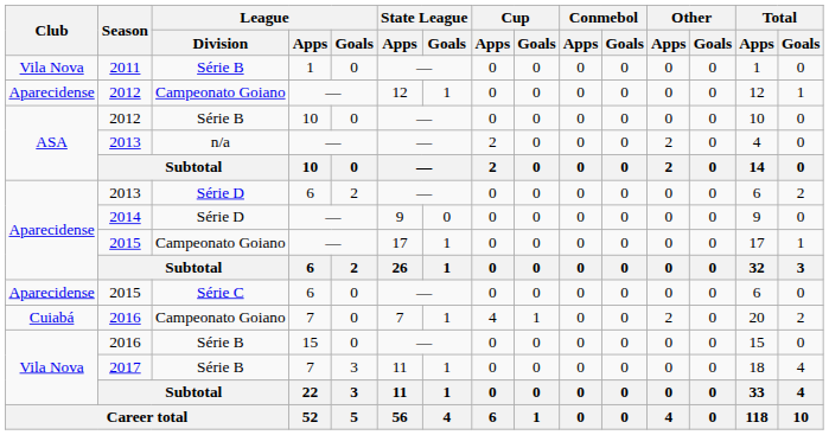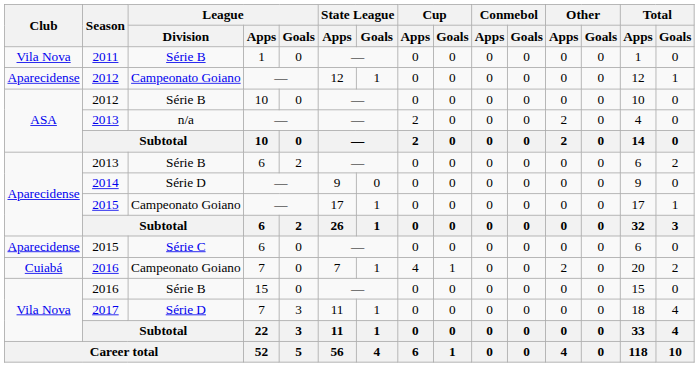2013 / 6 | League / Division: Série D -> Série B
2017 | League / Division: Série B -> Série D
